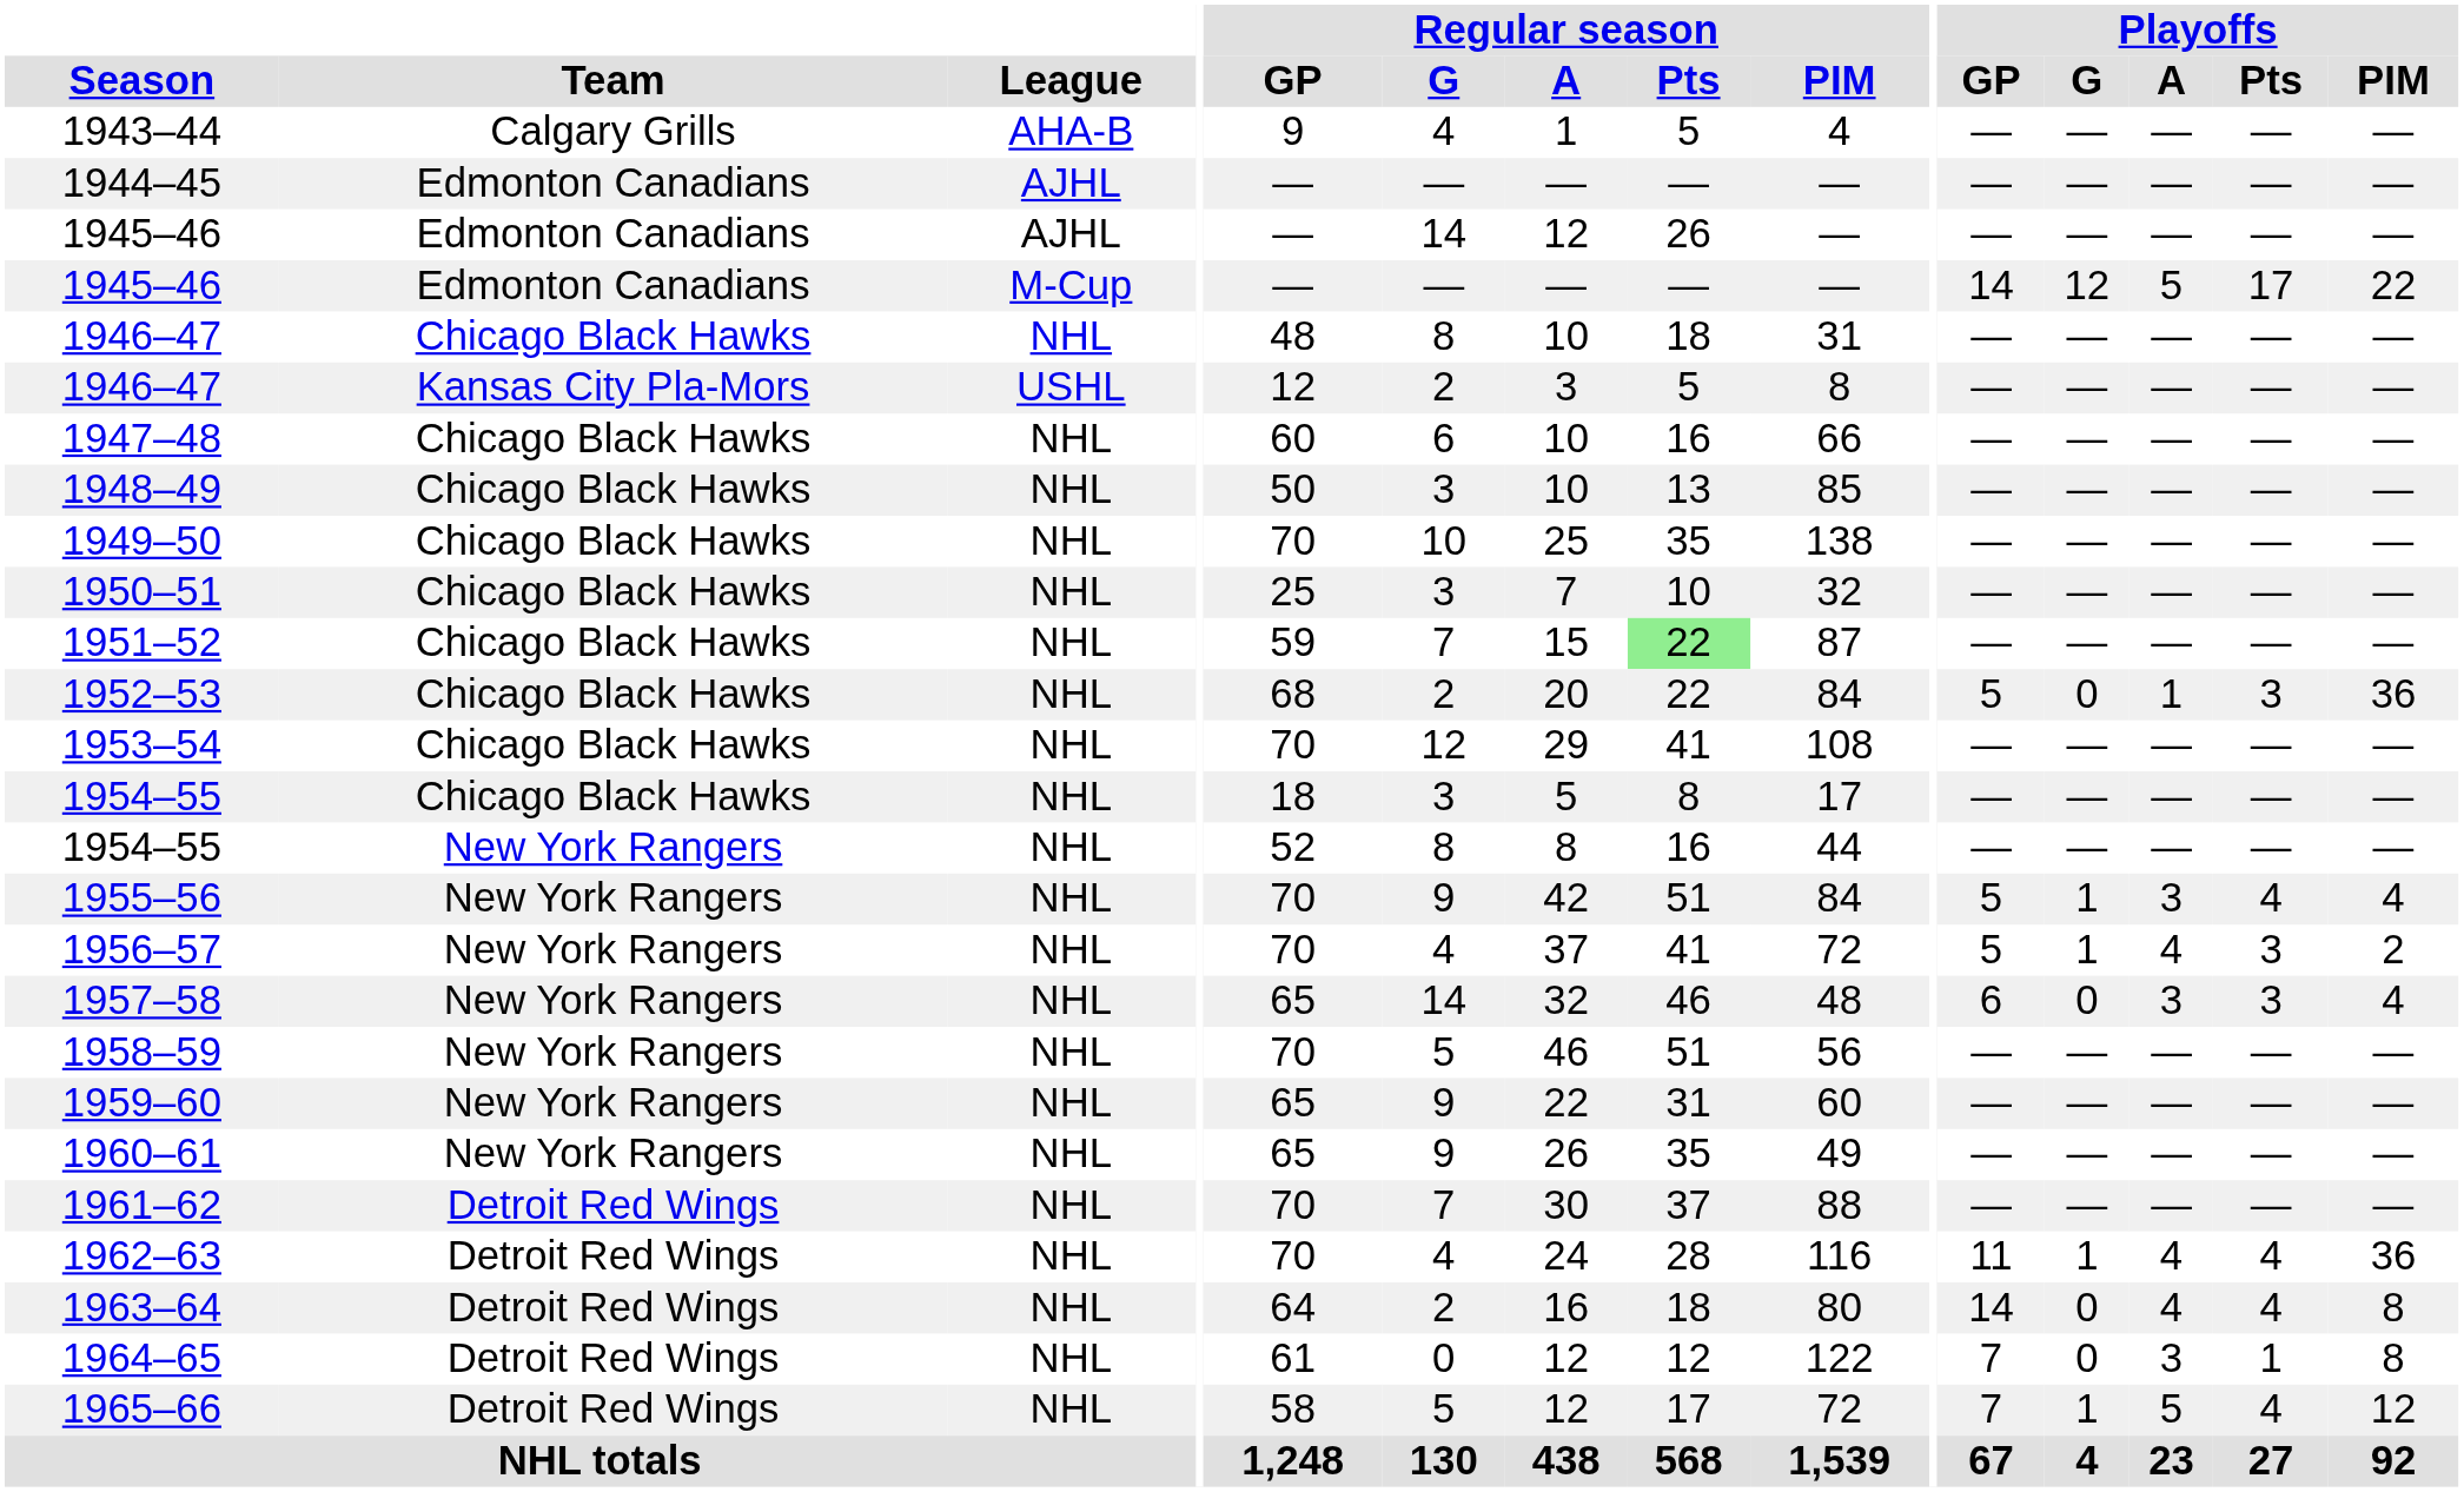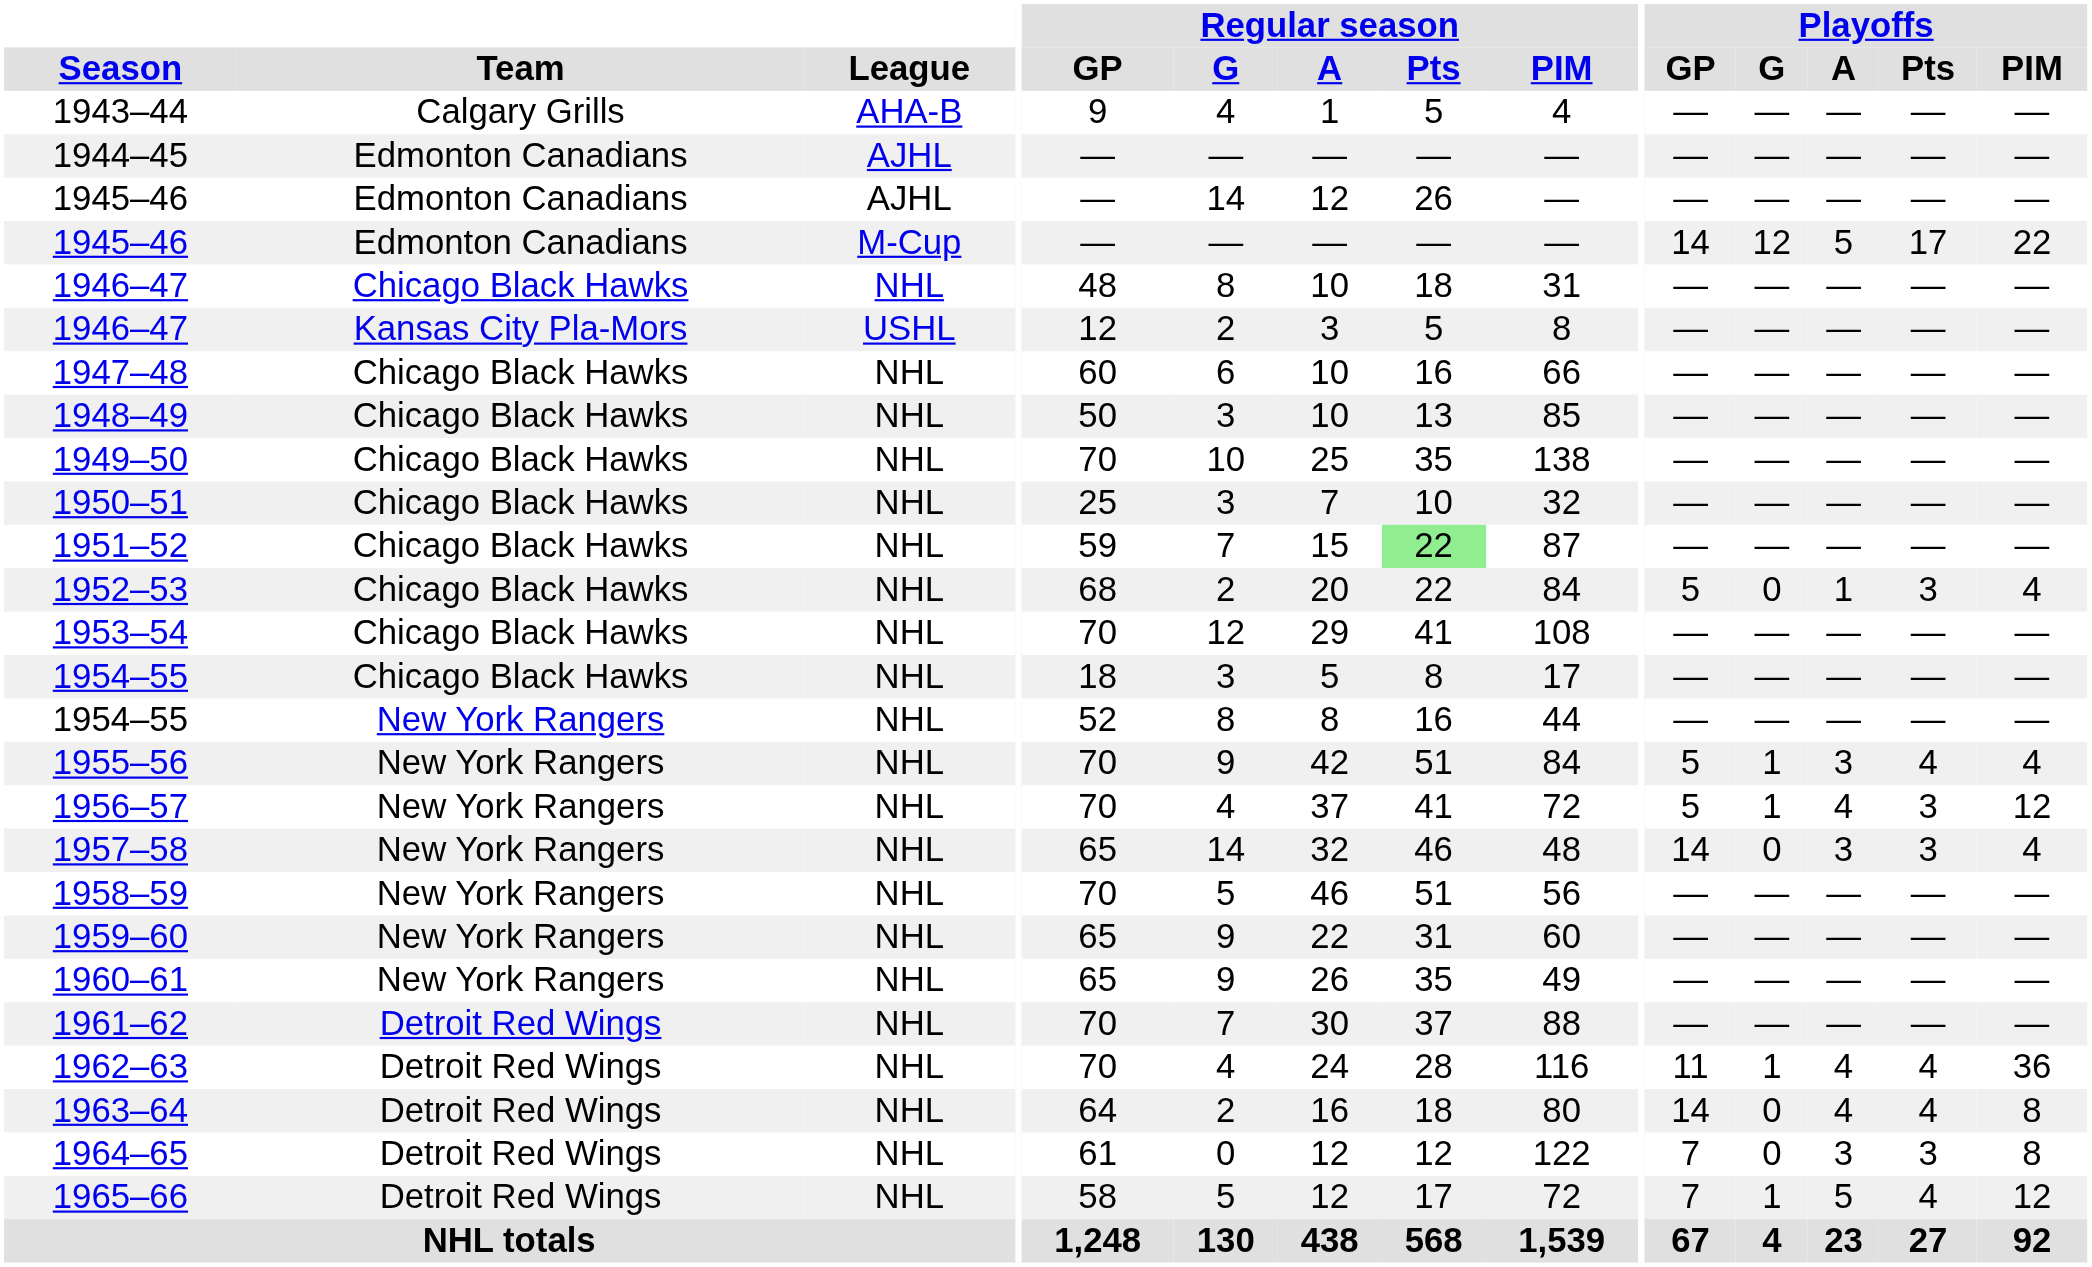1952–53 | Playoffs / PIM: 36 -> 4
1956–57 | Playoffs / PIM: 2 -> 12
1957–58 | Playoffs / GP: 6 -> 14
1964–65 | Playoffs / Pts: 1 -> 3
